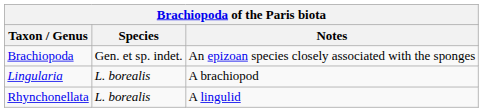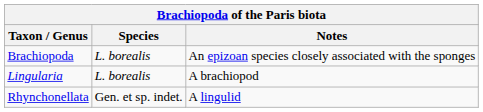Brachiopoda | Species: Gen. et sp. indet. -> L. borealis
Rhynchonellata | Species: L. borealis -> Gen. et sp. indet.
